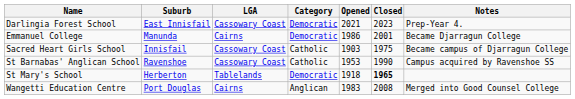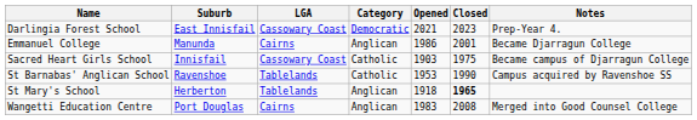Emmanuel College | Category: Democratic -> Anglican
St Barnabas' Anglican School | LGA: Cassowary Coast -> Tablelands
St Mary's School | Category: Democratic -> Anglican
